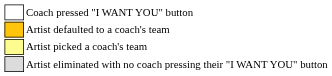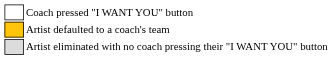- row: Artist picked a coach's team
